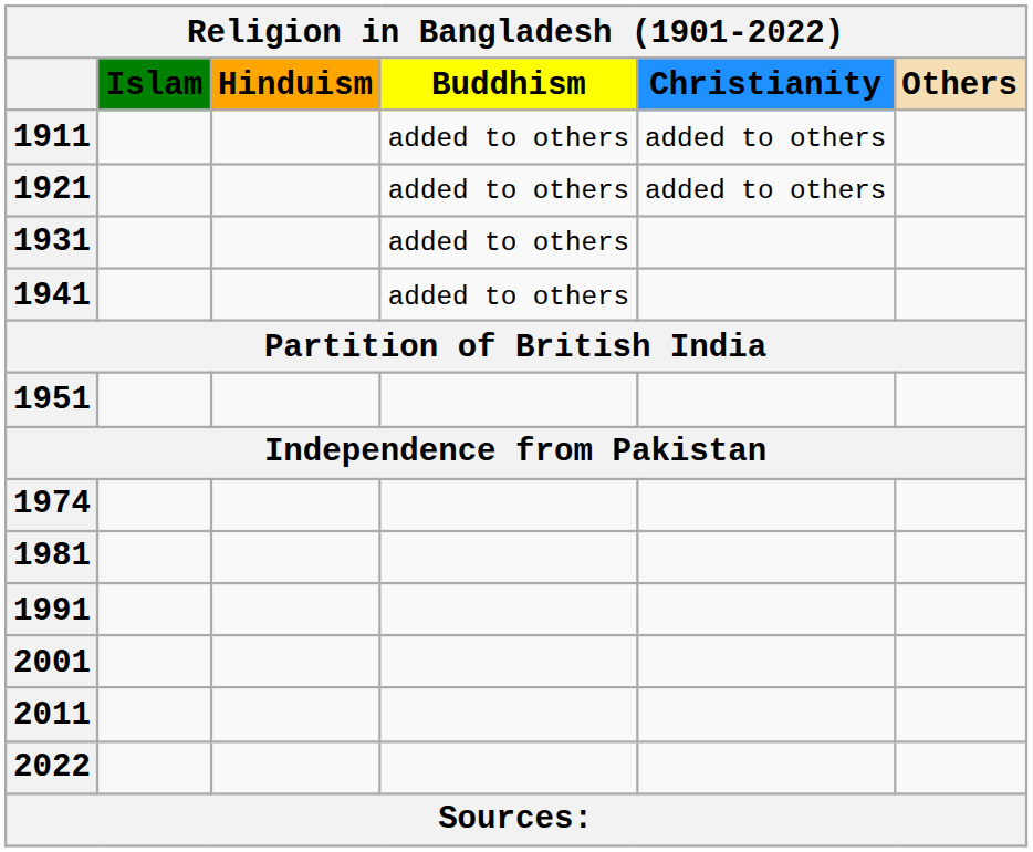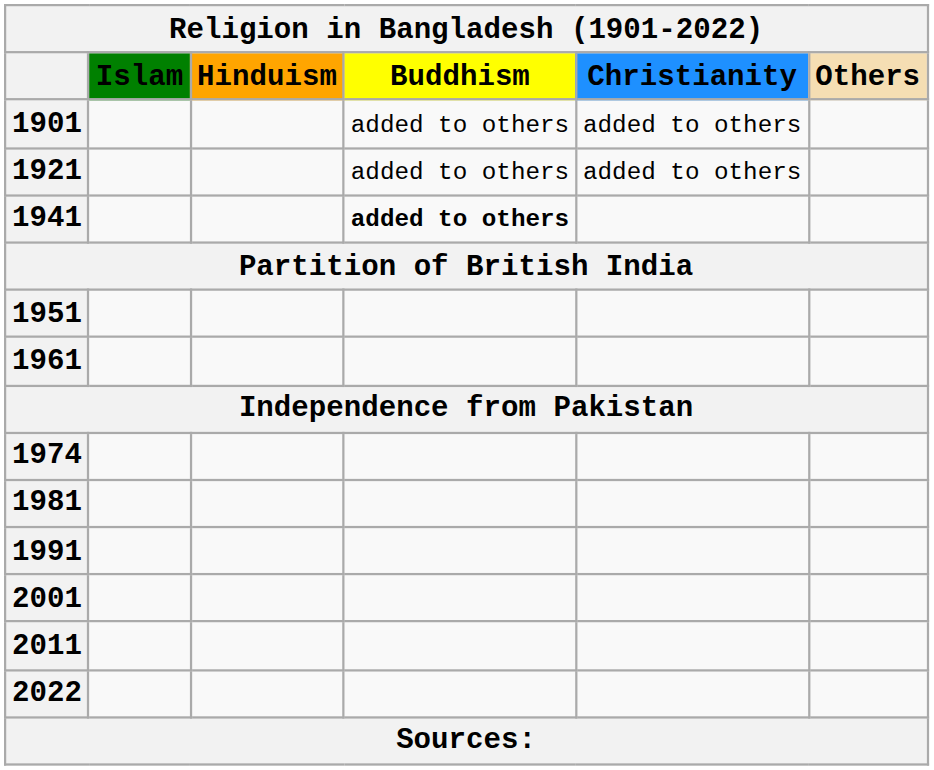+ row: 1901 | added to others | added to others
- row: 1911 | added to others | added to others
- row: 1931 | added to others
1941 | Buddhism: normal -> bold
+ row: 1961
